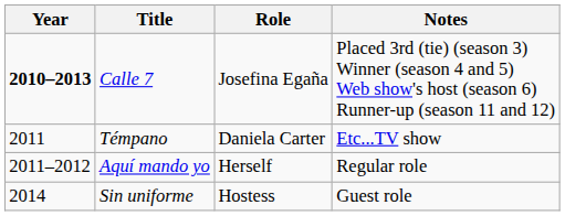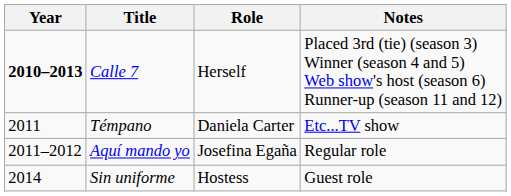Calle 7 | Role: Josefina Egaña -> Herself
Aquí mando yo | Role: Herself -> Josefina Egaña
